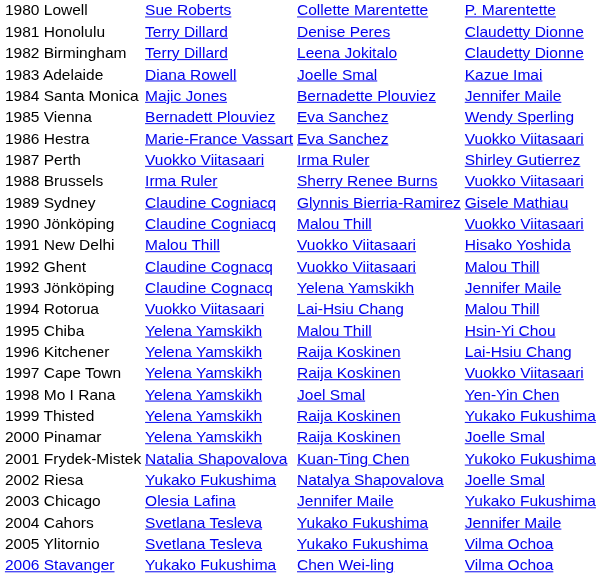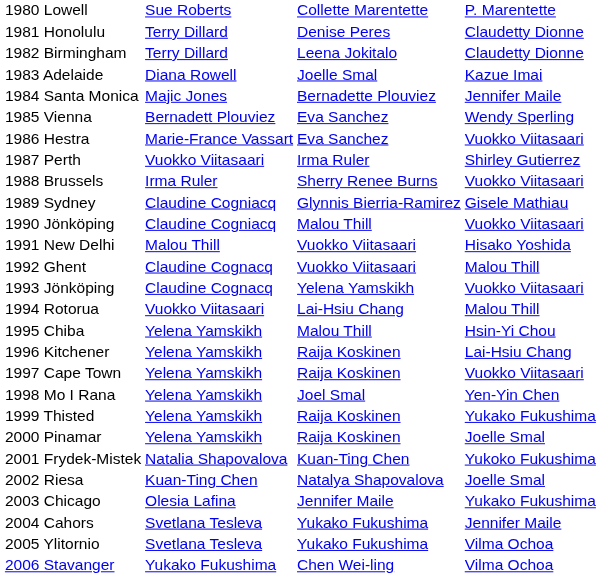1993 Jönköping | column 4: Jennifer Maile -> Vuokko Viitasaari
2002 Riesa | column 2: Yukako Fukushima -> Kuan-Ting Chen
